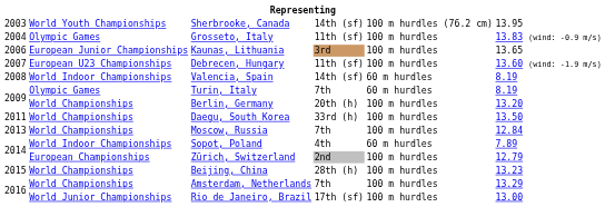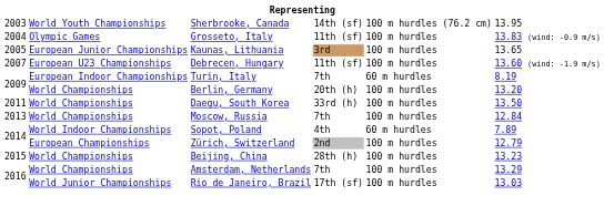Kaunas, Lithuania | column 1: 2006 -> 2005
- row: 2008 | World Indoor Championships | Valencia, Spain | 14th (sf) | 60 m hurdles | 8.19
Turin, Italy | column 2: Olympic Games -> European Indoor Championships
Rio de Janeiro, Brazil | column 6: 13.00 -> 13.03
